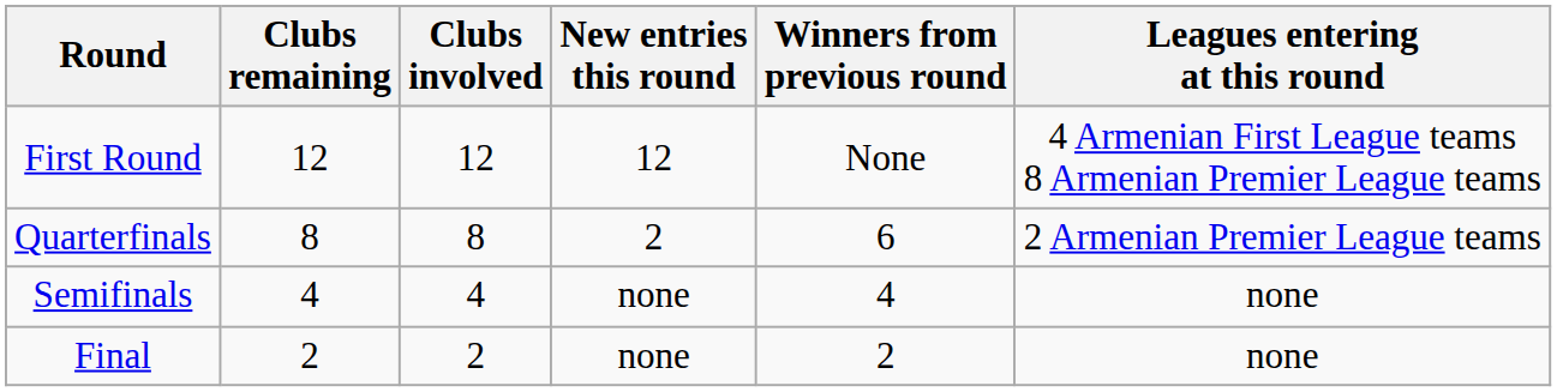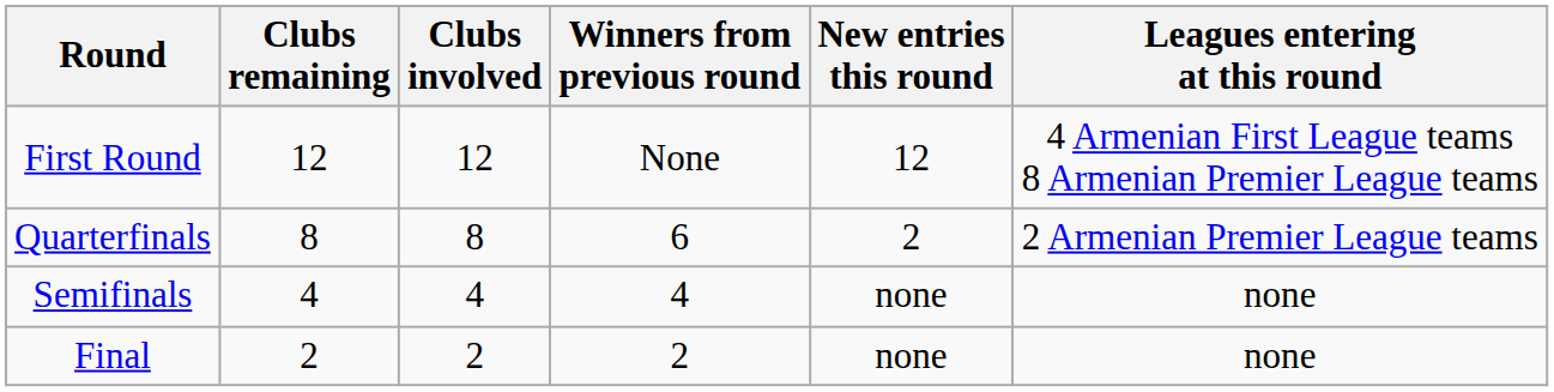columns swapped: Winners from previous round <-> New entries this round
